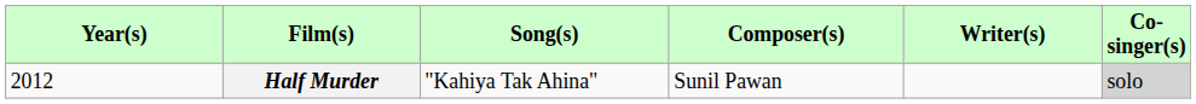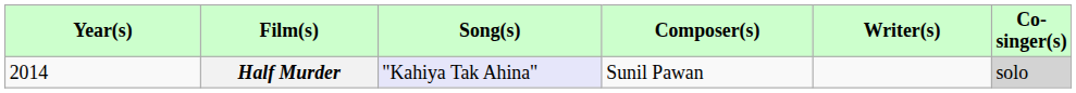Half Murder | Year(s): 2012 -> 2014
Half Murder | Song(s): no background -> lavender background
